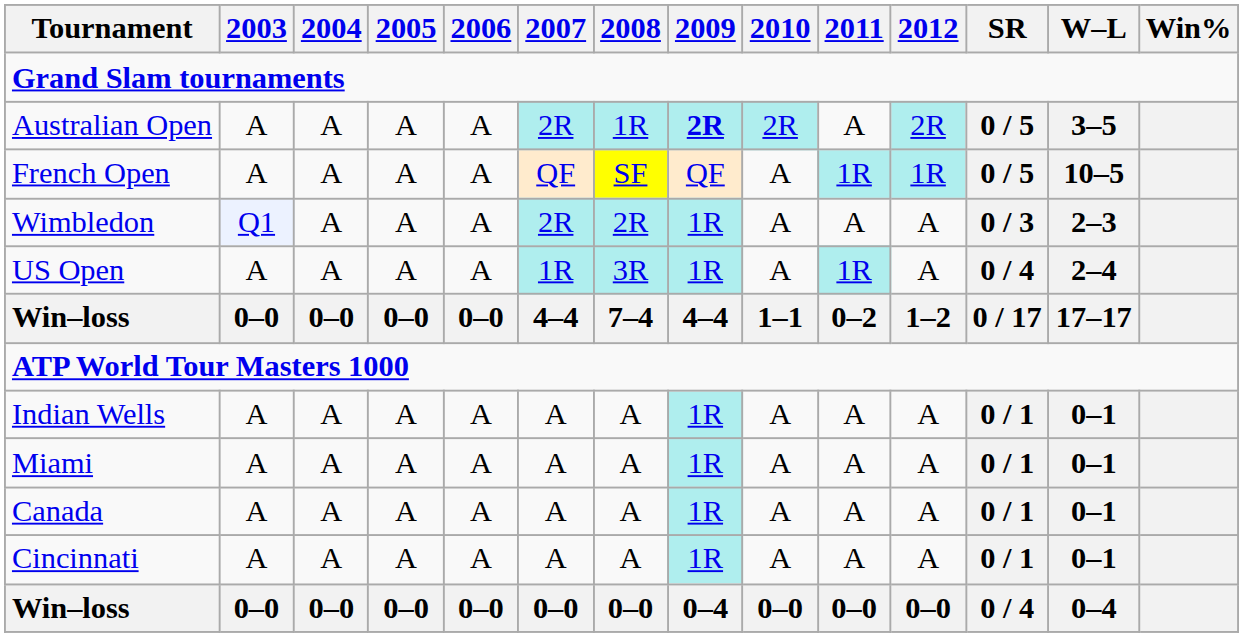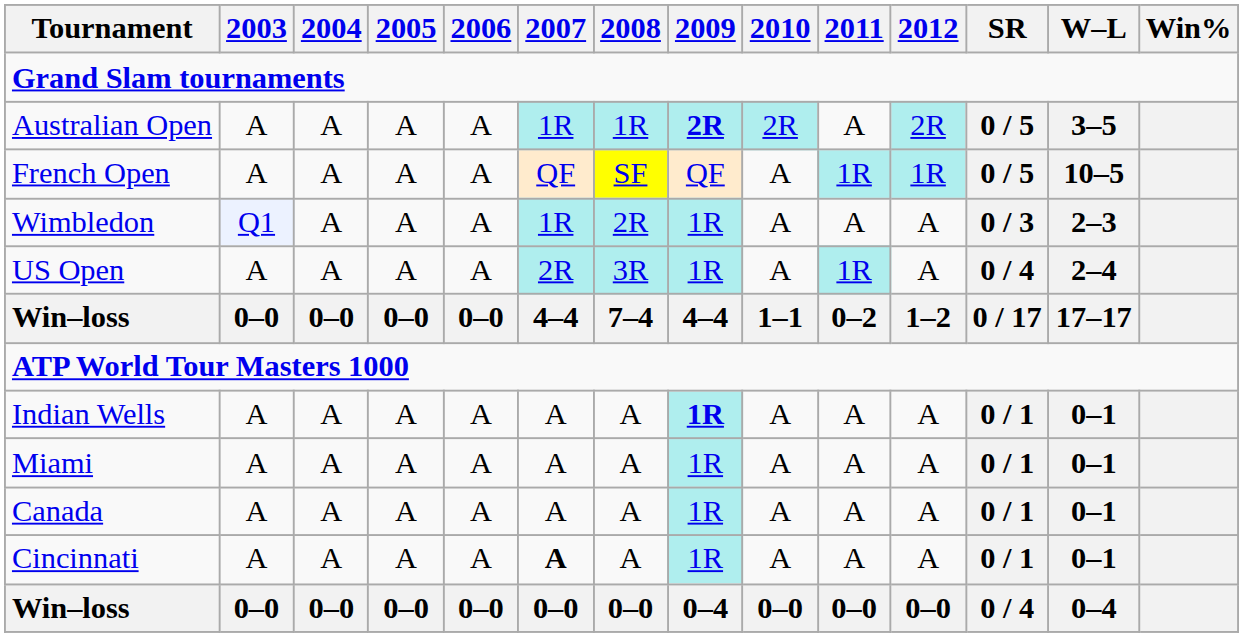Australian Open | 2007: 2R -> 1R
Wimbledon | 2007: 2R -> 1R
US Open | 2007: 1R -> 2R
Indian Wells | 2009: normal -> bold
Cincinnati | 2007: normal -> bold
